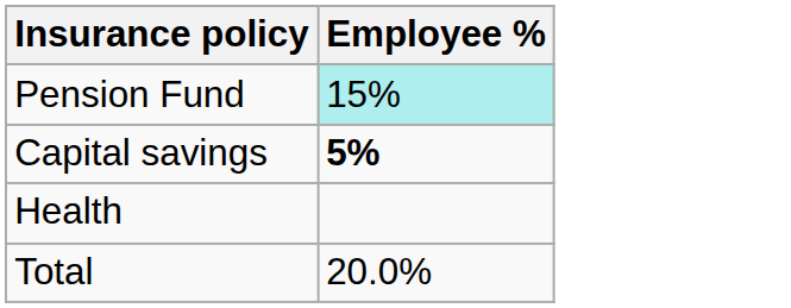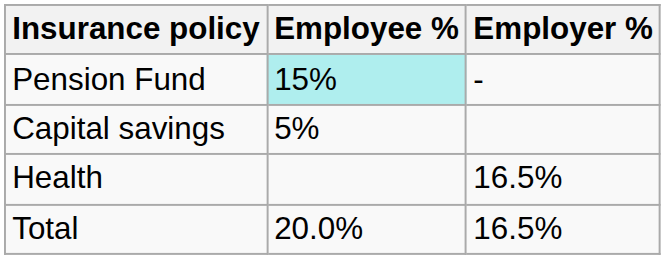+ column: Employer % | - | 16.5% | 16.5%
Capital savings | Employee %: bold -> normal
